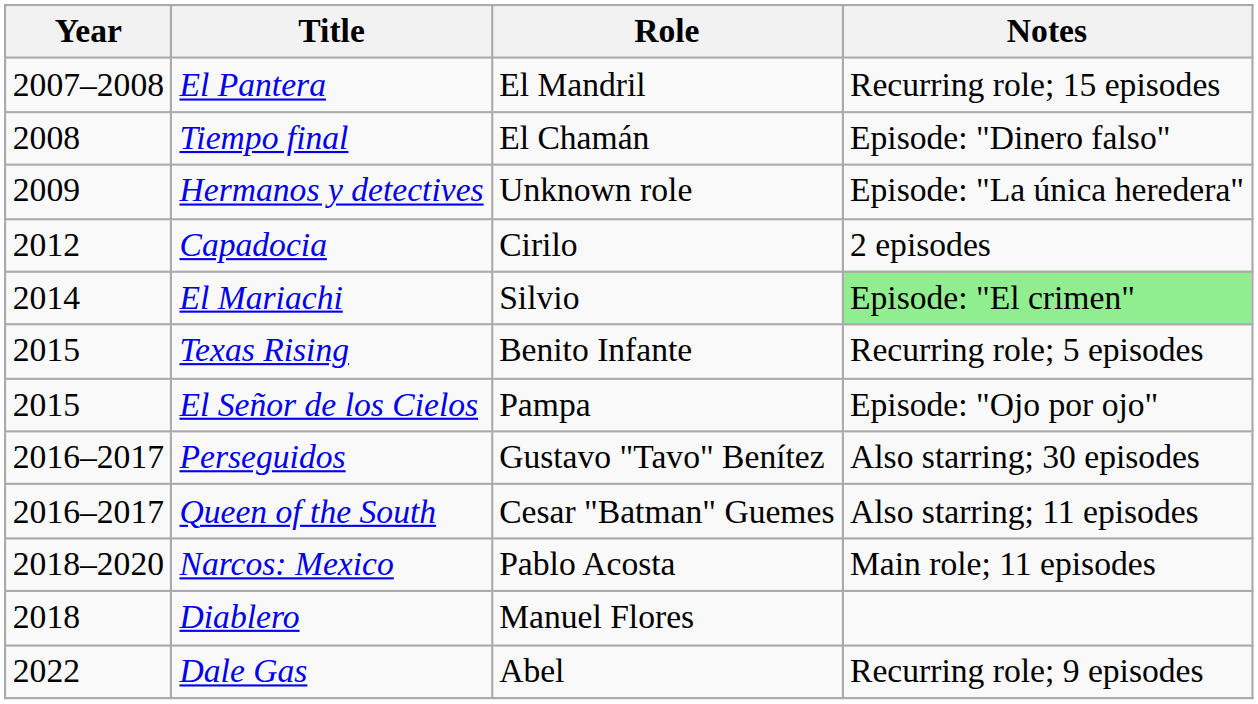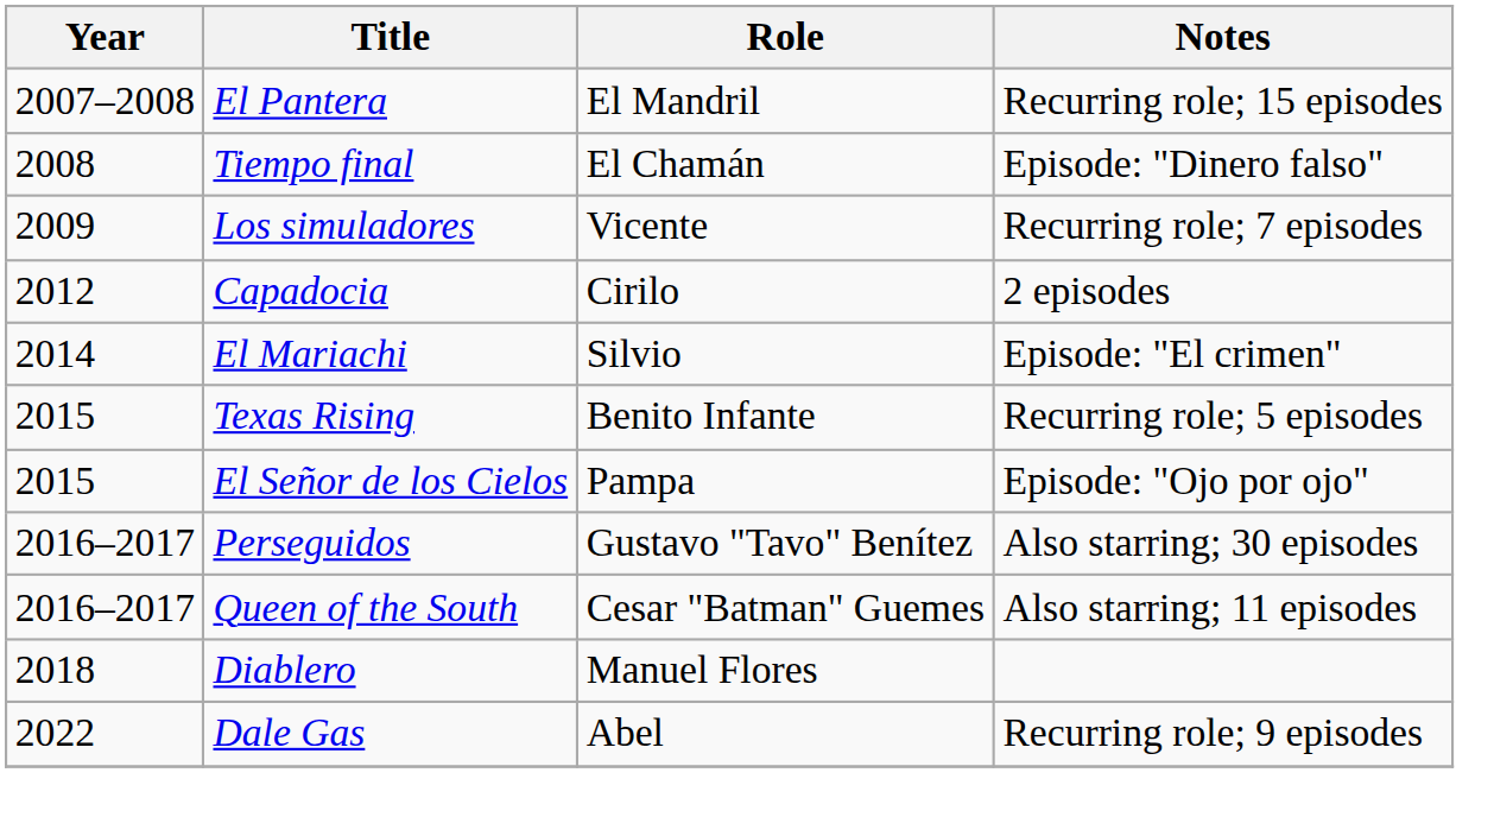- row: 2009 | Hermanos y detectives | Unknown role | Episode: "La única heredera"
+ row: 2009 | Los simuladores | Vicente | Recurring role; 7 episodes
El Mariachi | Notes: lightgreen background -> no background
- row: 2018–2020 | Narcos: Mexico | Pablo Acosta | Main role; 11 episodes
